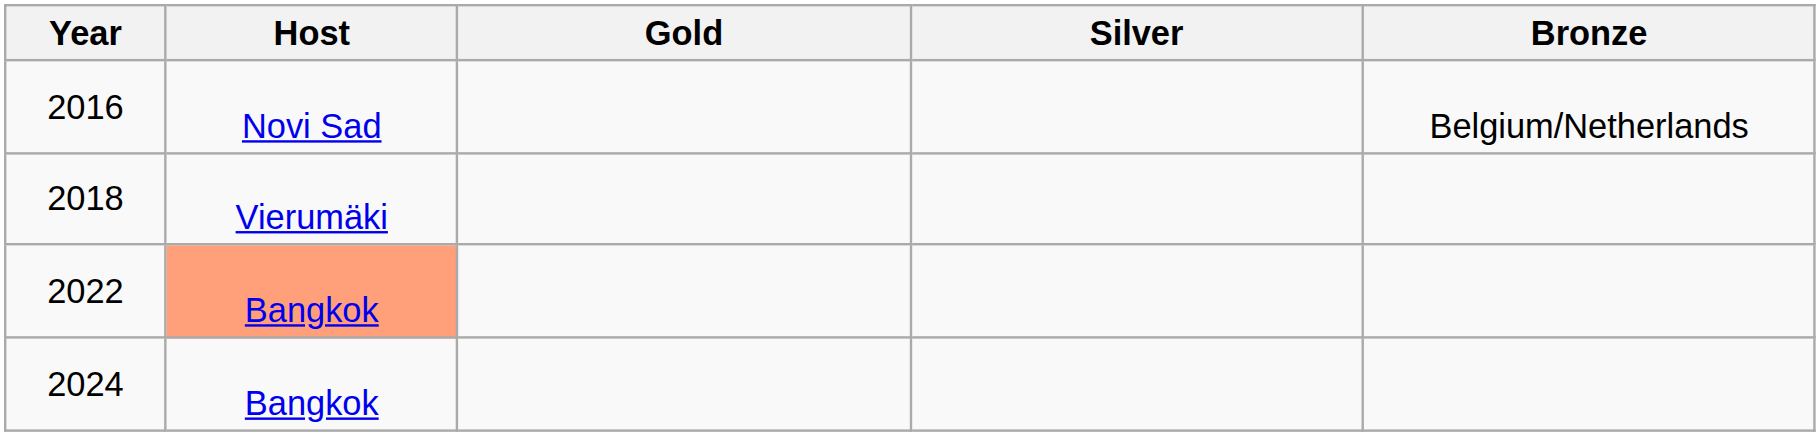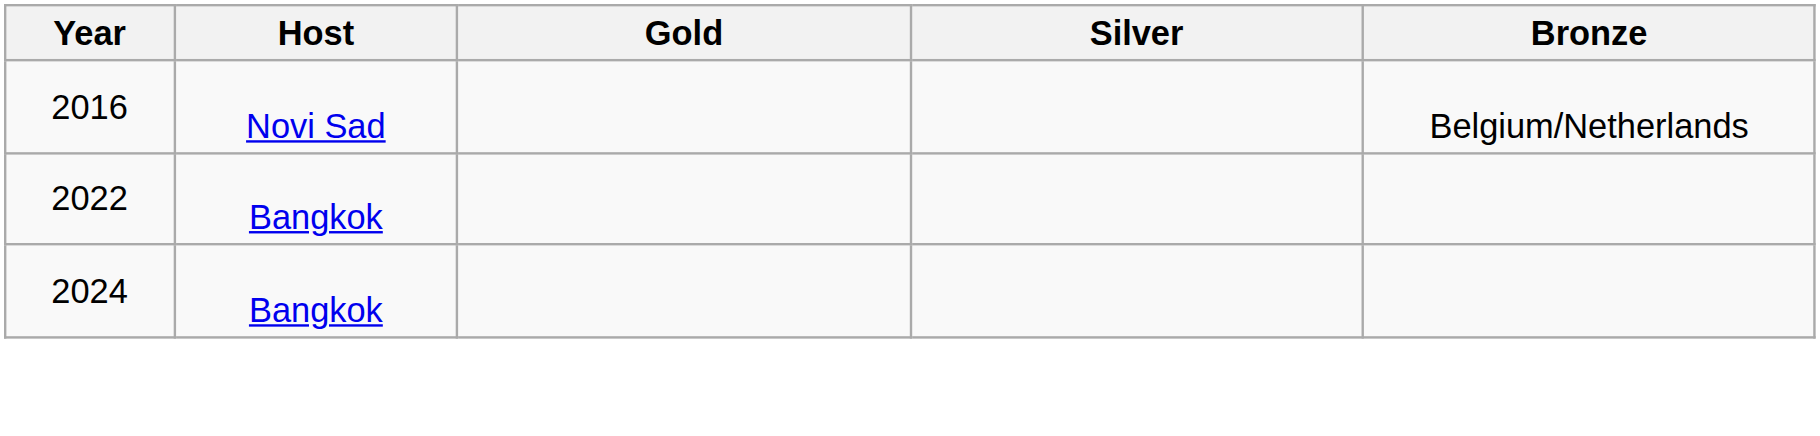- row: 2018 | Vierumäki
2022 | Host: lightsalmon background -> no background
